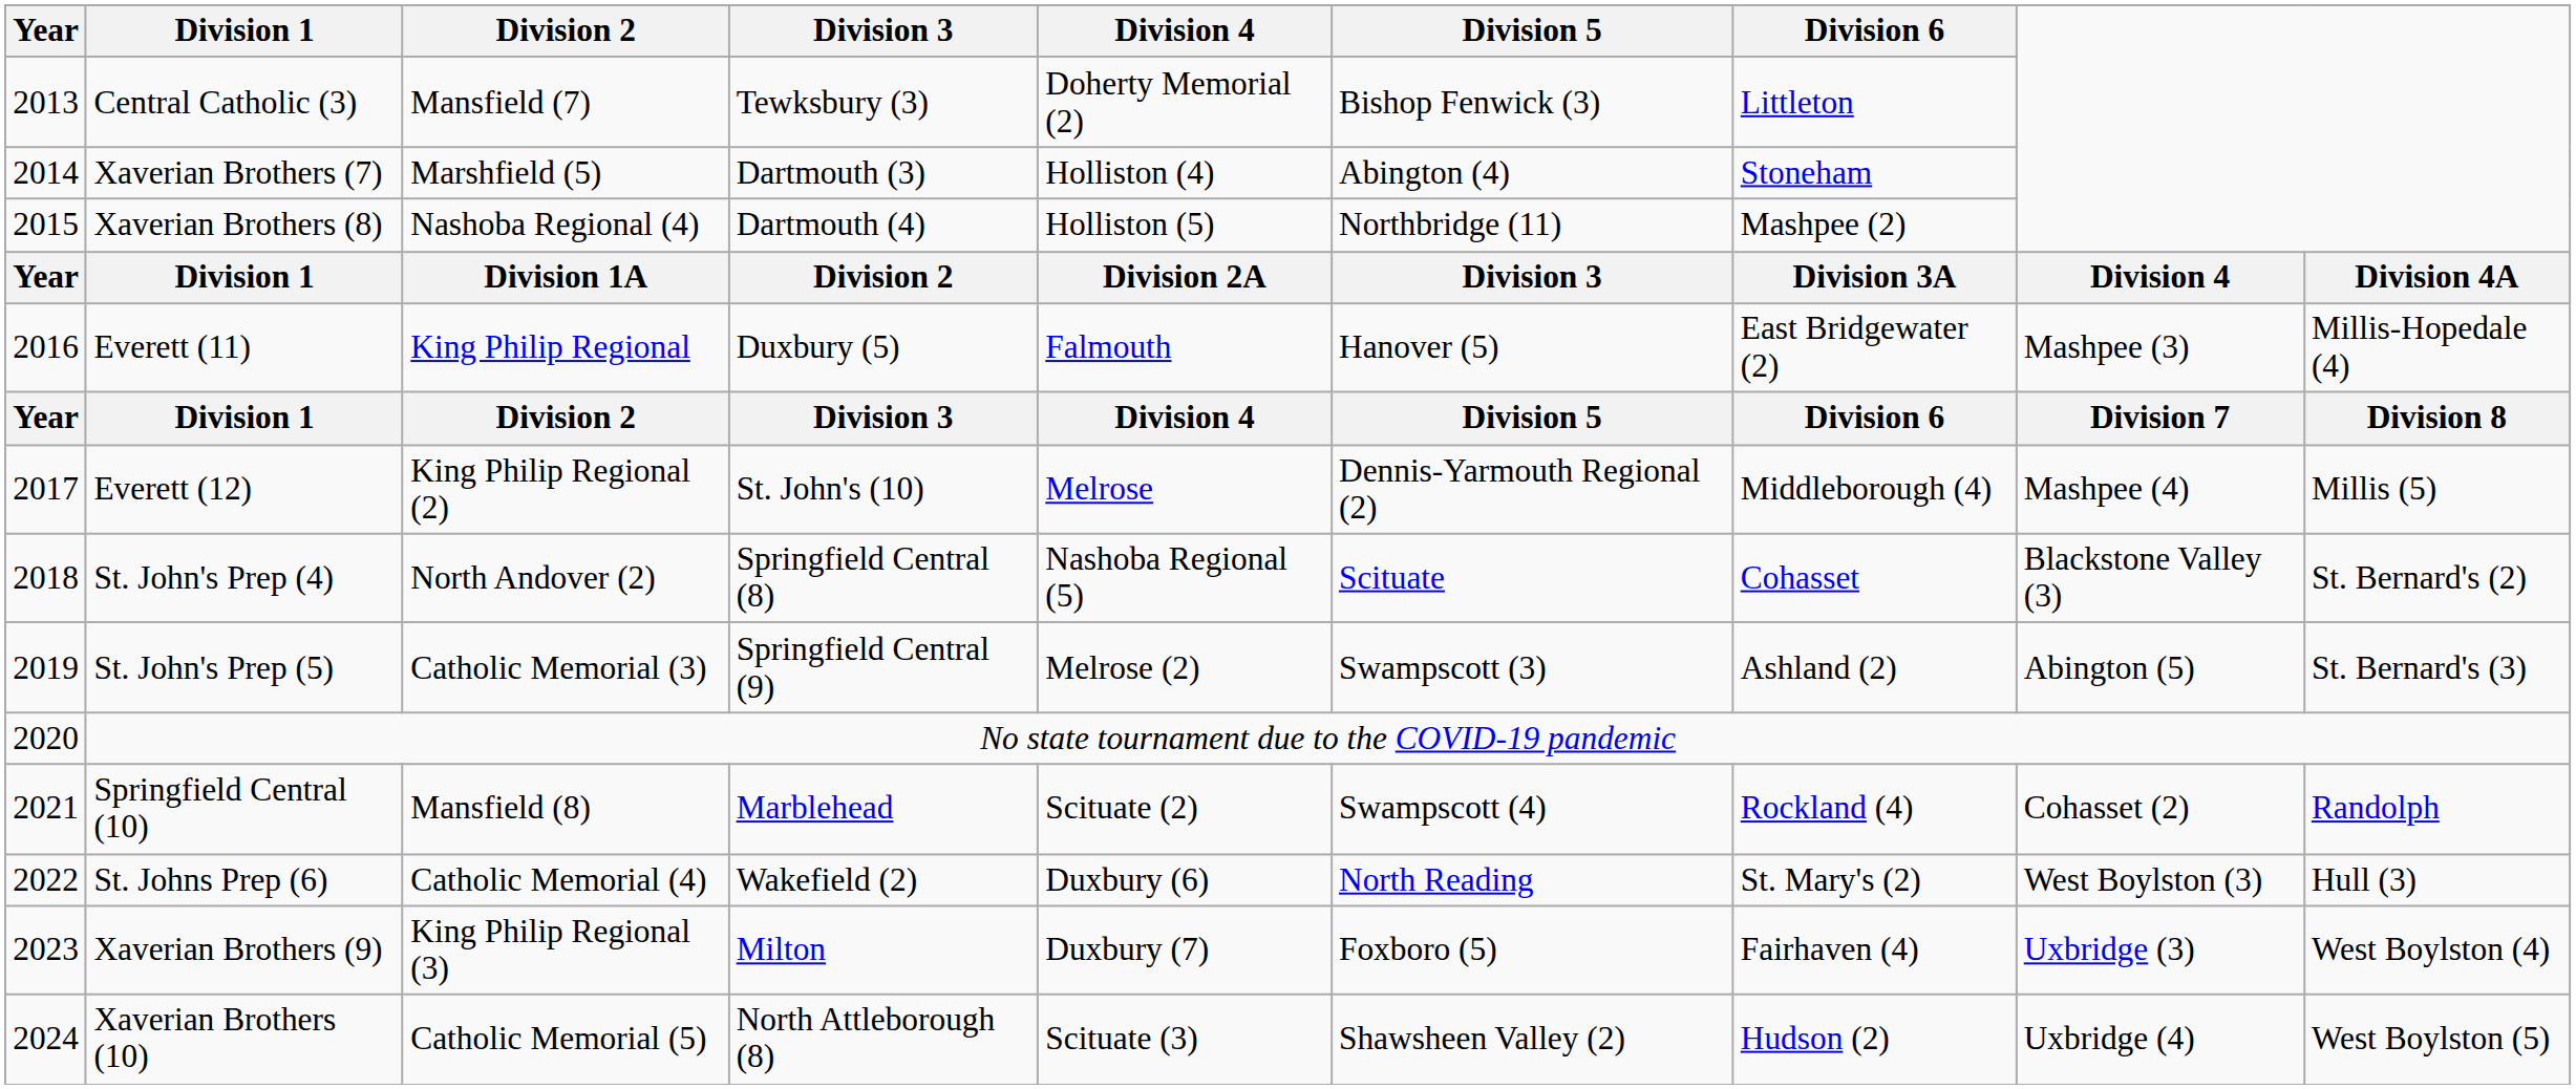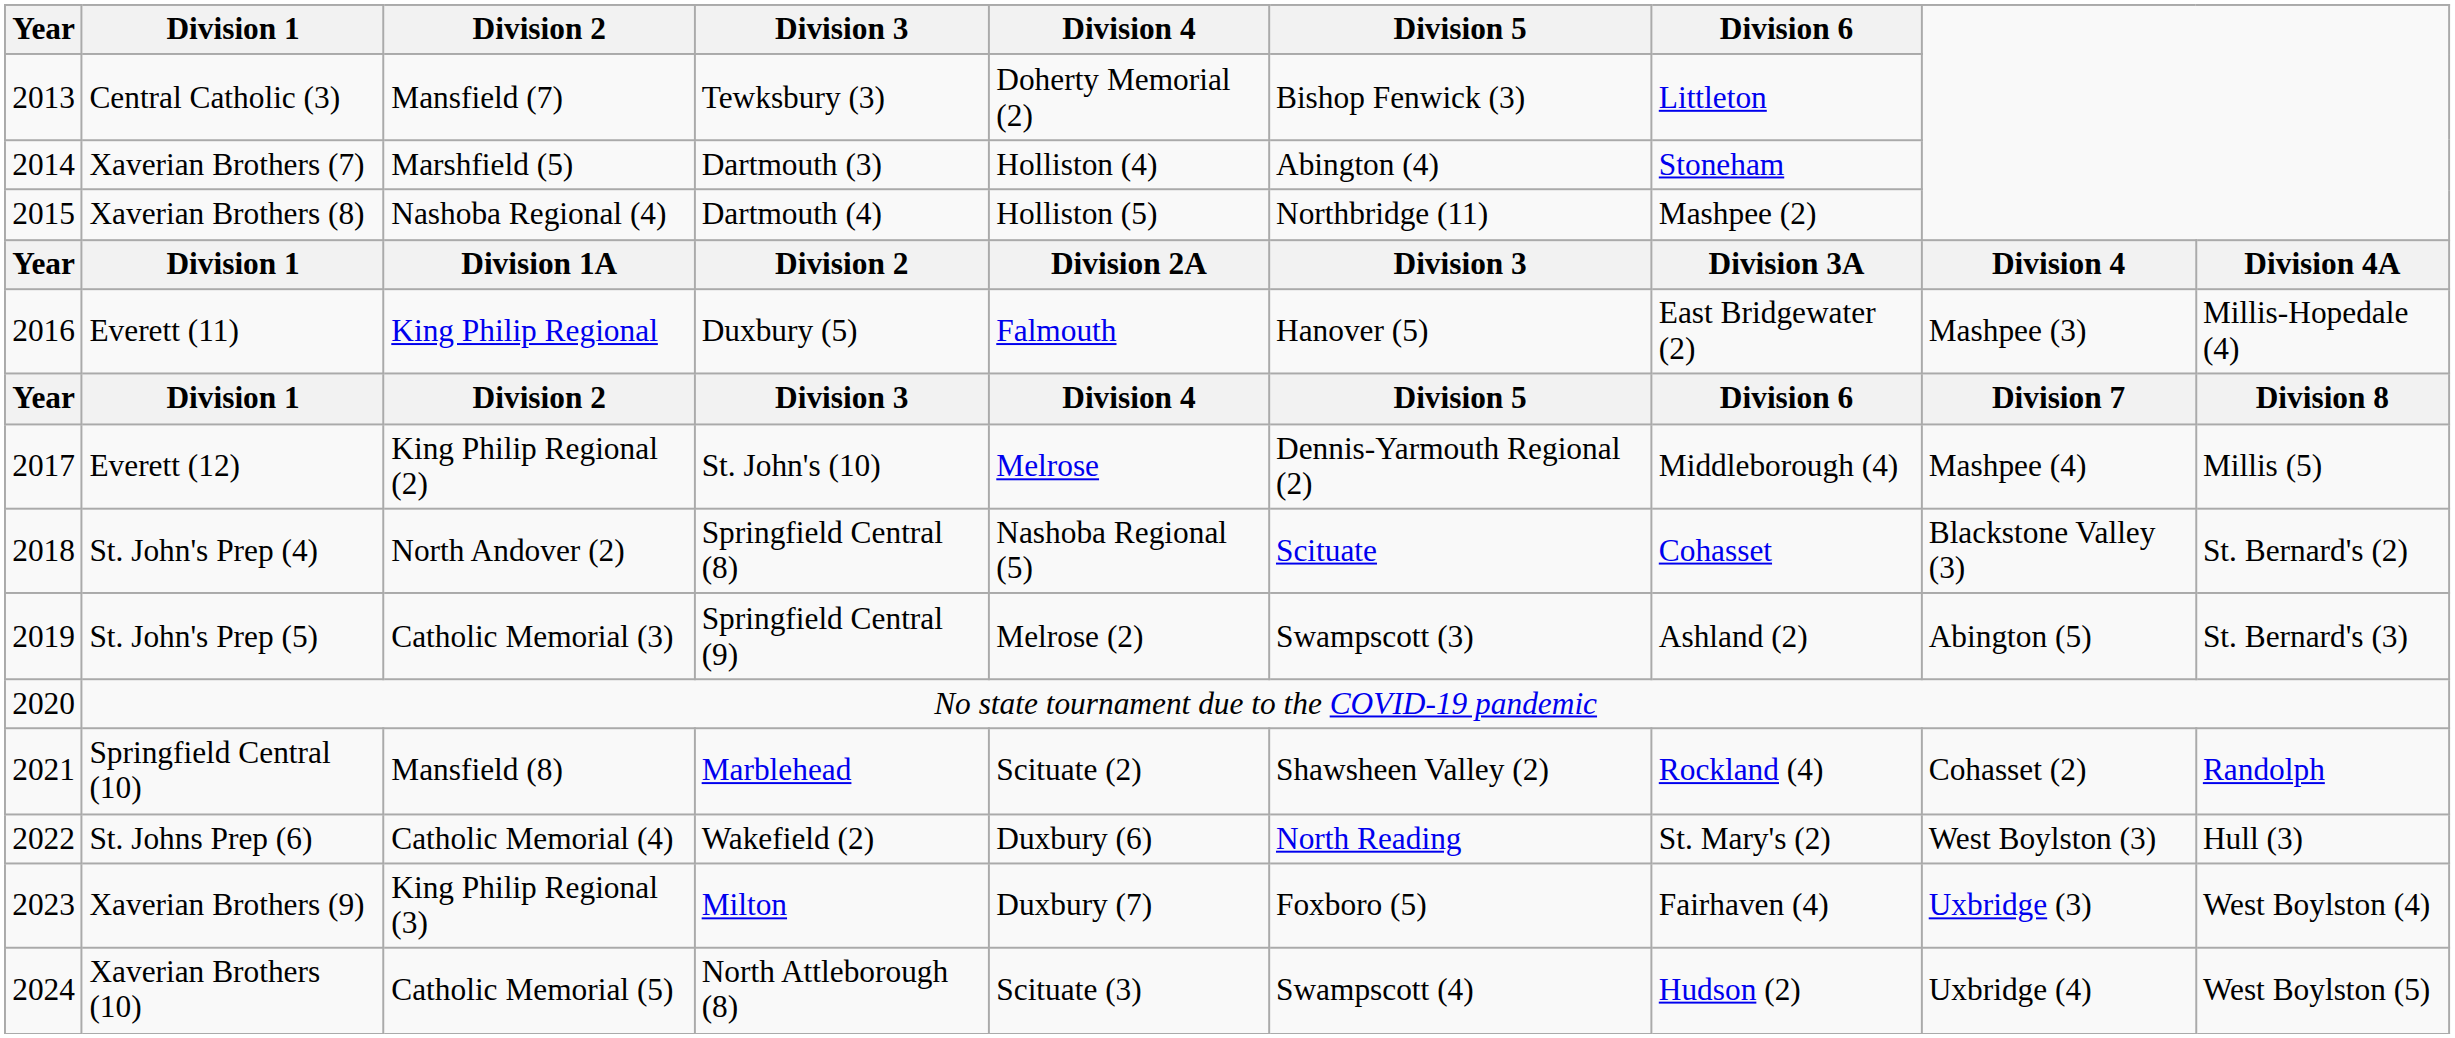Springfield Central (10) | Division 5: Swampscott (4) -> Shawsheen Valley (2)
Xaverian Brothers (10) | Division 5: Shawsheen Valley (2) -> Swampscott (4)
